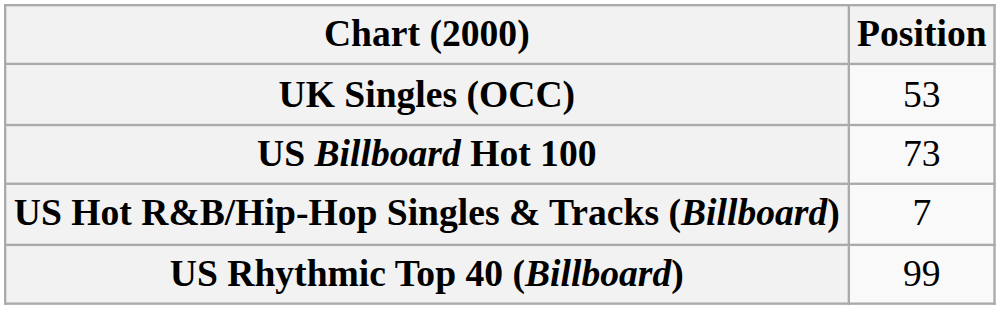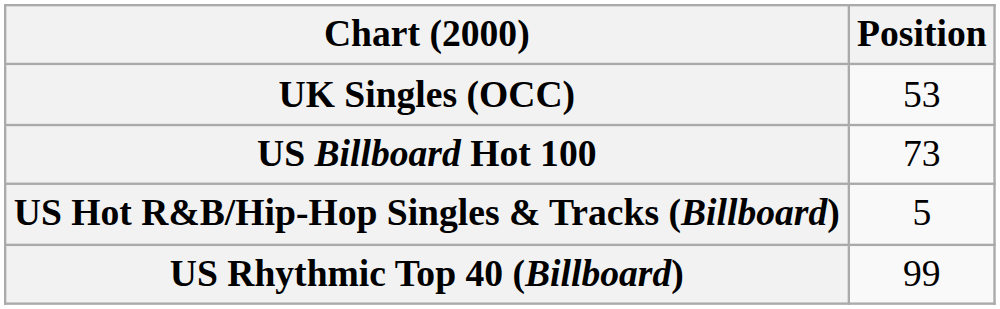US Hot R&B/Hip-Hop Singles & Tracks (Billboard) | Position: 7 -> 5
